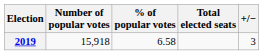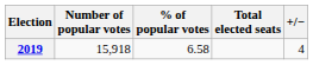2019 | +/−: 3 -> 4
